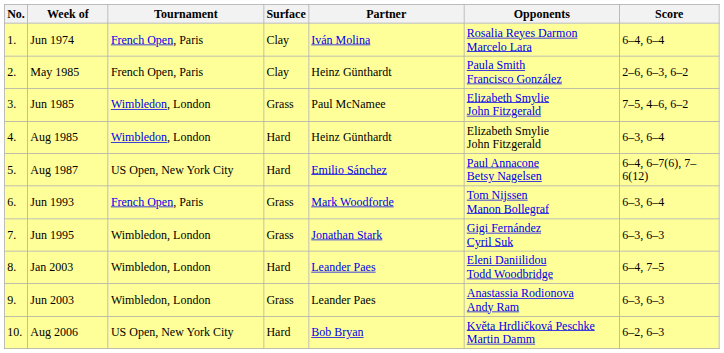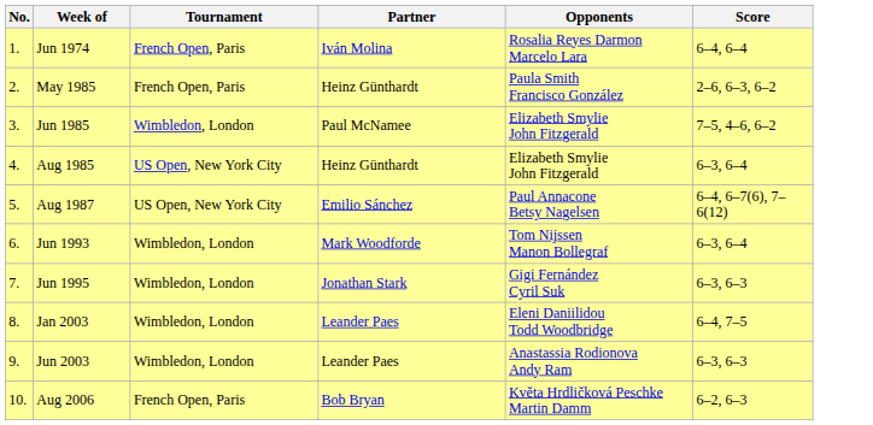- column: Surface | Clay | Clay | Grass | Hard | Hard | Grass | Grass | Hard | Grass | Hard
Aug 1985 | Tournament: Wimbledon, London -> US Open, New York City
Jun 1993 | Tournament: French Open, Paris -> Wimbledon, London
Aug 2006 | Tournament: US Open, New York City -> French Open, Paris
